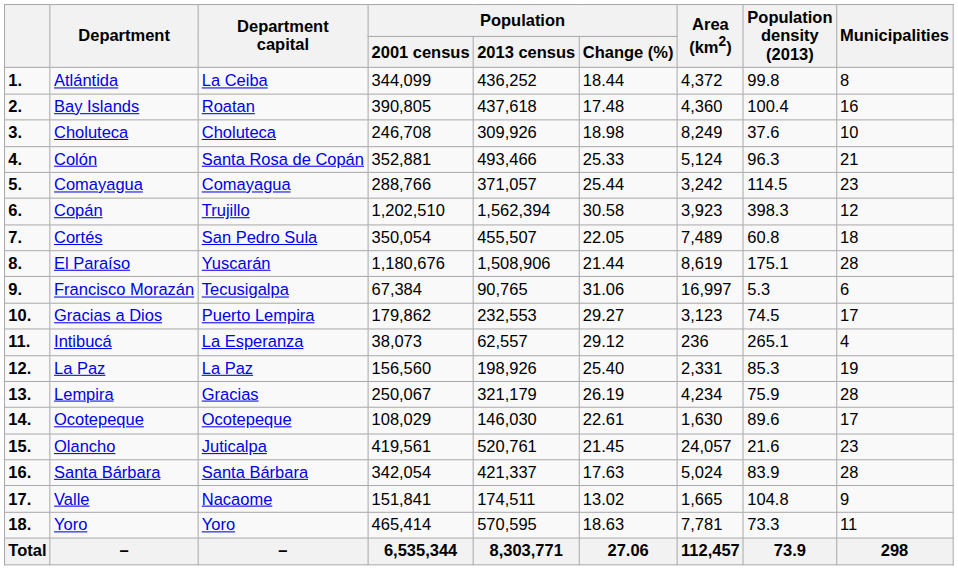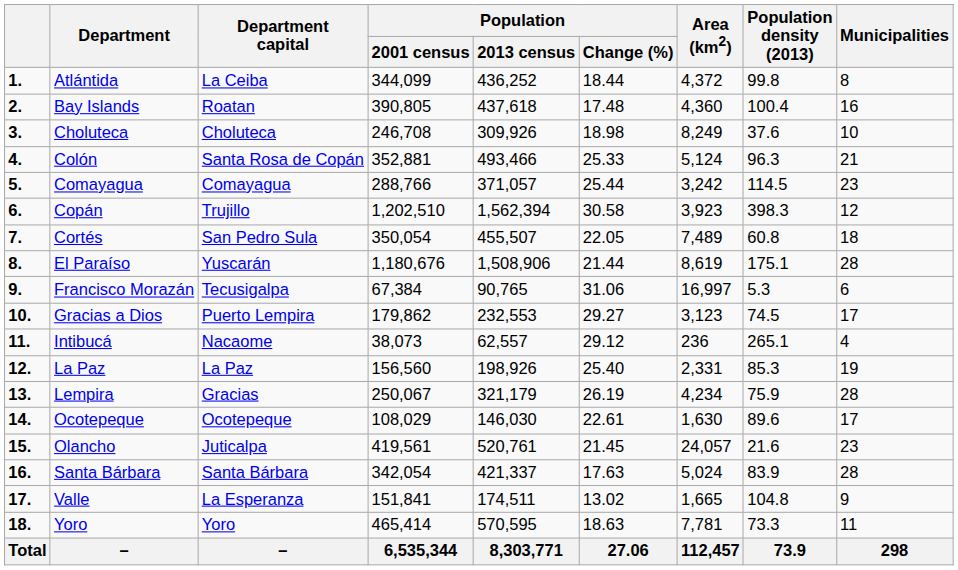Intibucá | Department capital: La Esperanza -> Nacaome
Valle | Department capital: Nacaome -> La Esperanza
